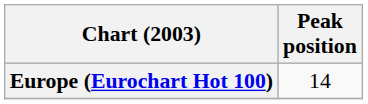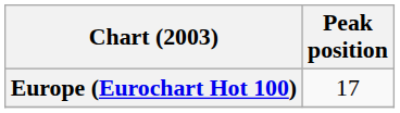Europe (Eurochart Hot 100) | Peak position: 14 -> 17
